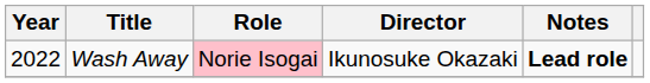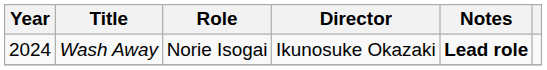Wash Away | Year: 2022 -> 2024
Wash Away | Role: pink background -> no background
